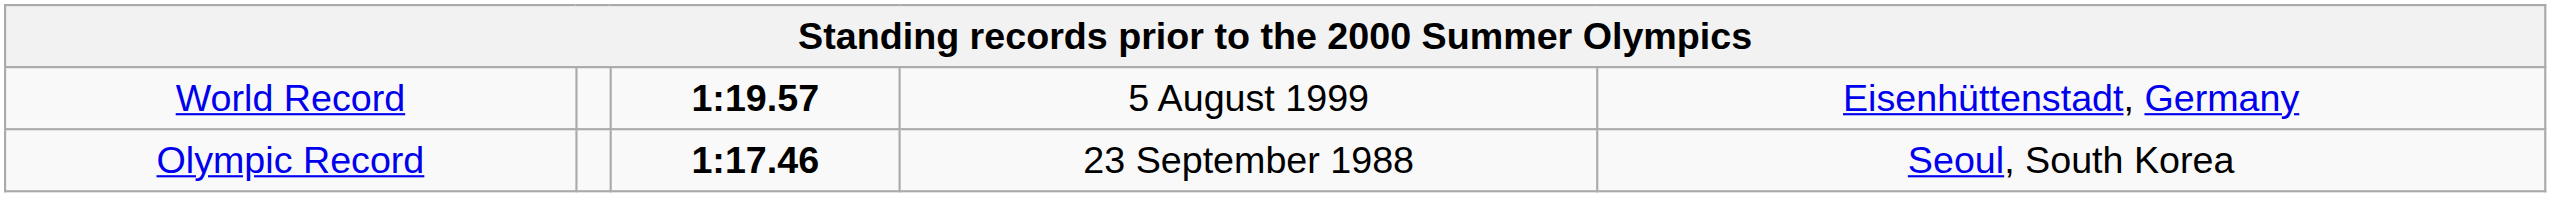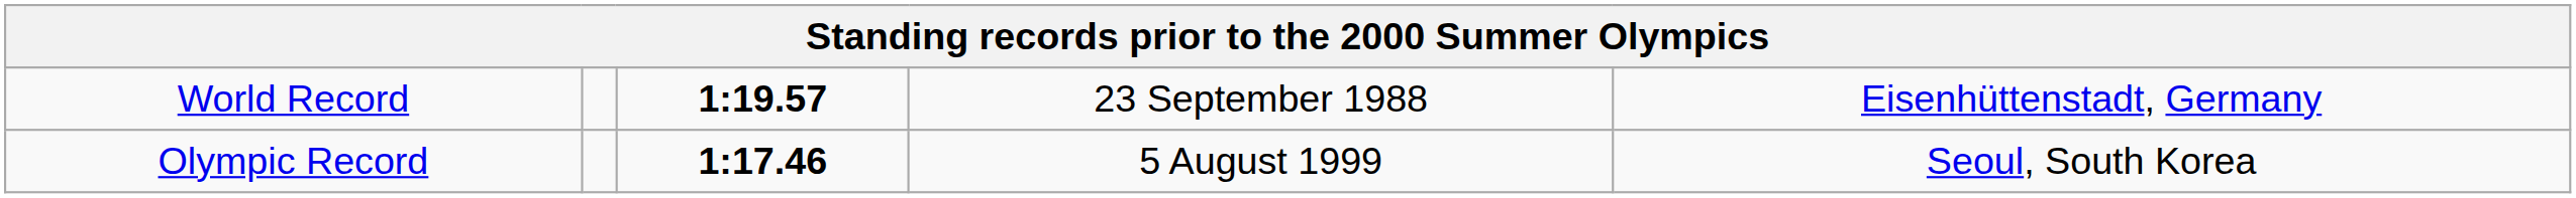World Record | column 4: 5 August 1999 -> 23 September 1988
Olympic Record | column 4: 23 September 1988 -> 5 August 1999
